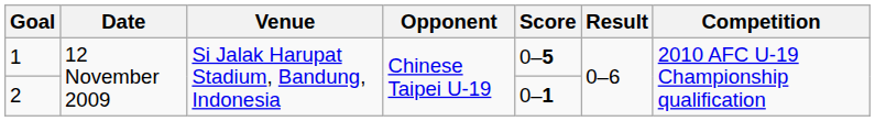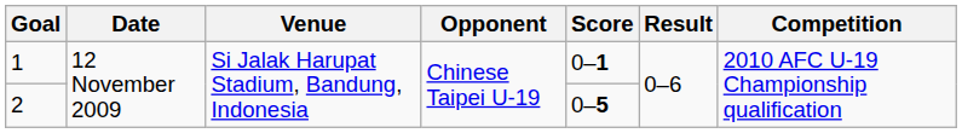1 | Score: 0–5 -> 0–1
2 | Score: 0–1 -> 0–5
